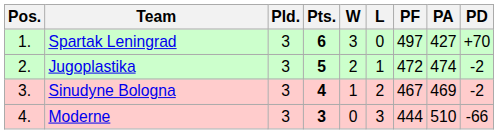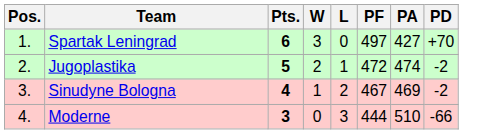- column: Pld. | 3 | 3 | 3 | 3
